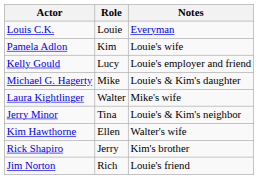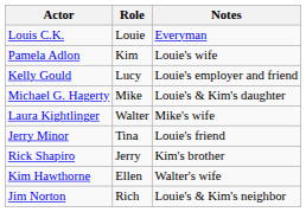Jerry Minor | Notes: Louie's & Kim's neighbor -> Louie's friend
rows swapped: Kim Hawthorne <-> Rick Shapiro
Jim Norton | Notes: Louie's friend -> Louie's & Kim's neighbor
